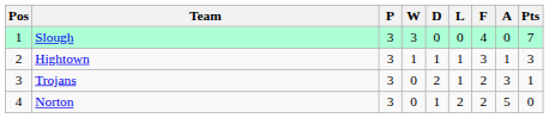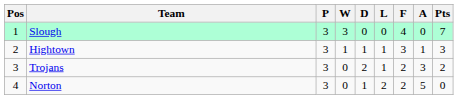Trojans | Pts: 1 -> 2
